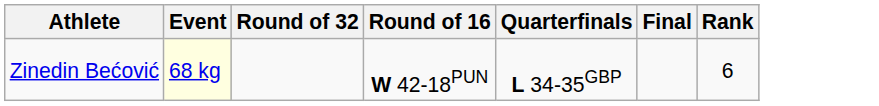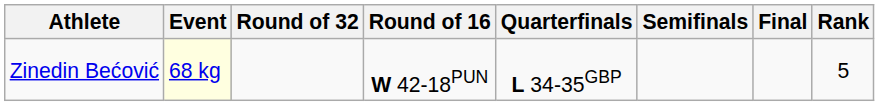+ column: Semifinals
Zinedin Bećović | Rank: 6 -> 5
